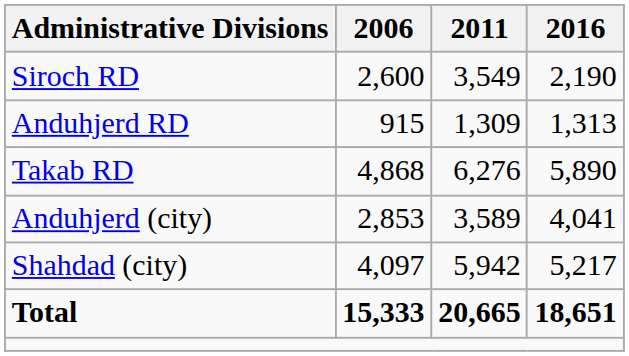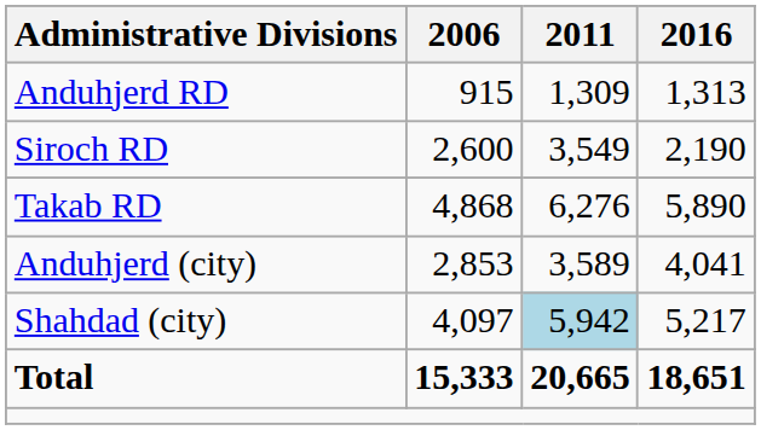rows swapped: Anduhjerd RD <-> Siroch RD
Shahdad (city) | 2011: no background -> lightblue background
